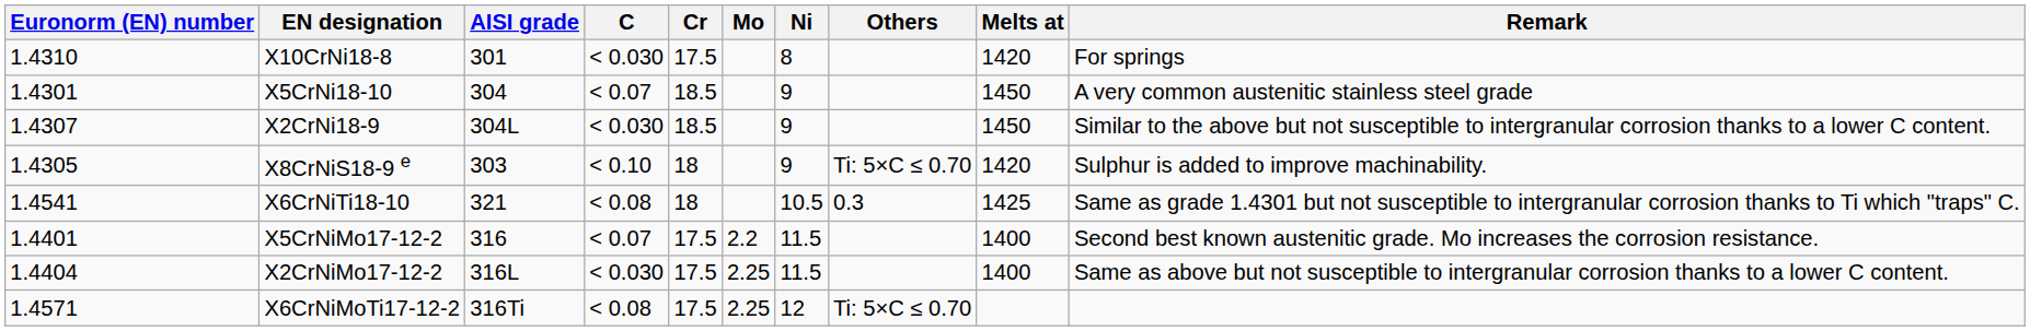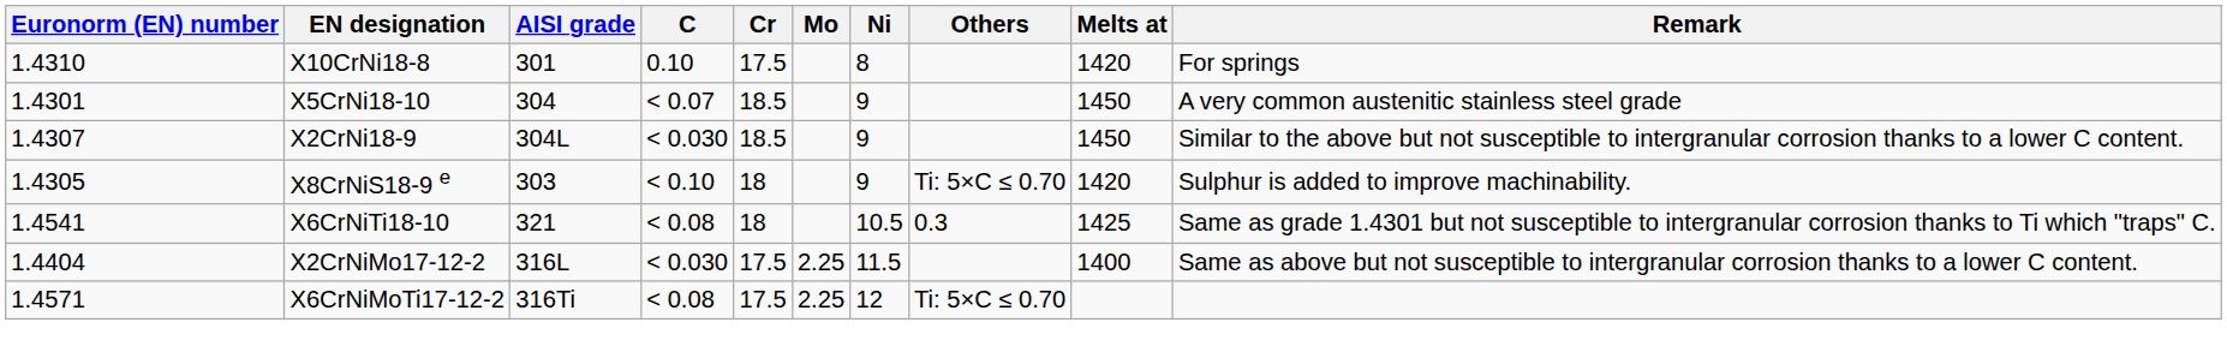X10CrNi18-8 | C: < 0.030 -> 0.10
- row: 1.4401 | X5CrNiMo17-12-2 | 316 | < 0.07 | 17.5 | 2.2 | 11.5 | 1400 | Second best known austenitic grade. Mo increases the corrosion resistance.
